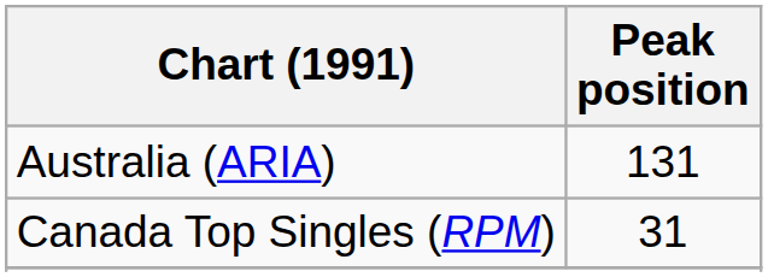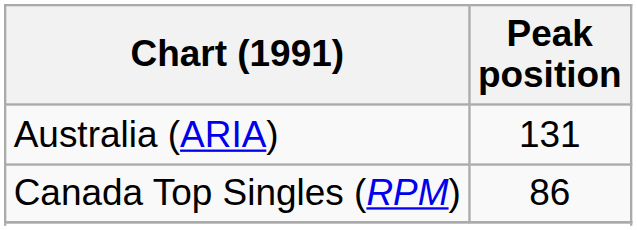Canada Top Singles (RPM) | Peak position: 31 -> 86
